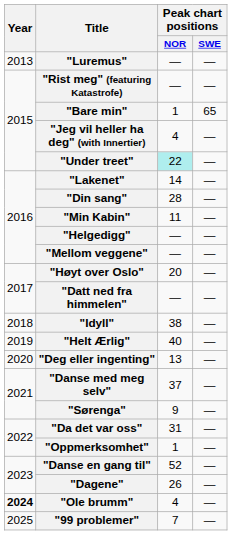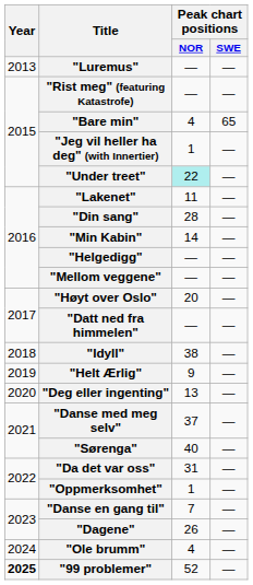"Bare min" | Peak chart positions / NOR: 1 -> 4
"Jeg vil heller ha deg" (with Innertier) | Peak chart positions / NOR: 4 -> 1
"Lakenet" | Peak chart positions / NOR: 14 -> 11
"Min Kabin" | Peak chart positions / NOR: 11 -> 14
"Helt Ærlig" | Peak chart positions / NOR: 40 -> 9
"Sørenga" | Peak chart positions / NOR: 9 -> 40
"Danse en gang til" | Peak chart positions / NOR: 52 -> 7
"Ole brumm" | Year: bold -> normal
"99 problemer" | Year: normal -> bold
"99 problemer" | Peak chart positions / NOR: 7 -> 52
